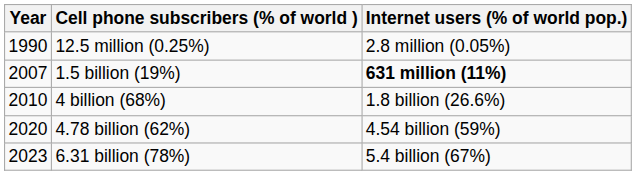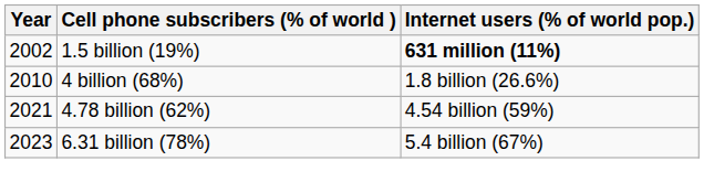- row: 1990 | 12.5 million (0.25%) | 2.8 million (0.05%)
1.5 billion (19%) | Year: 2007 -> 2002
4.78 billion (62%) | Year: 2020 -> 2021
